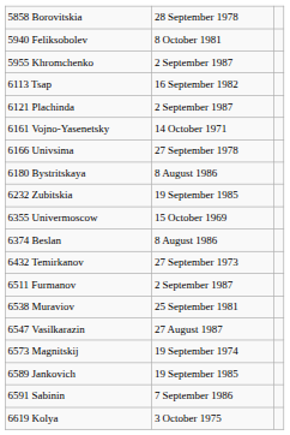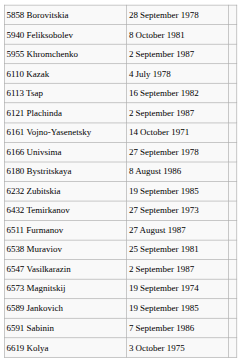+ row: 6110 Kazak | 4 July 1978
- row: 6355 Univermoscow | 15 October 1969
- row: 6374 Beslan | 8 August 1986
6511 Furmanov | column 2: 2 September 1987 -> 27 August 1987
6547 Vasilkarazin | column 2: 27 August 1987 -> 2 September 1987
